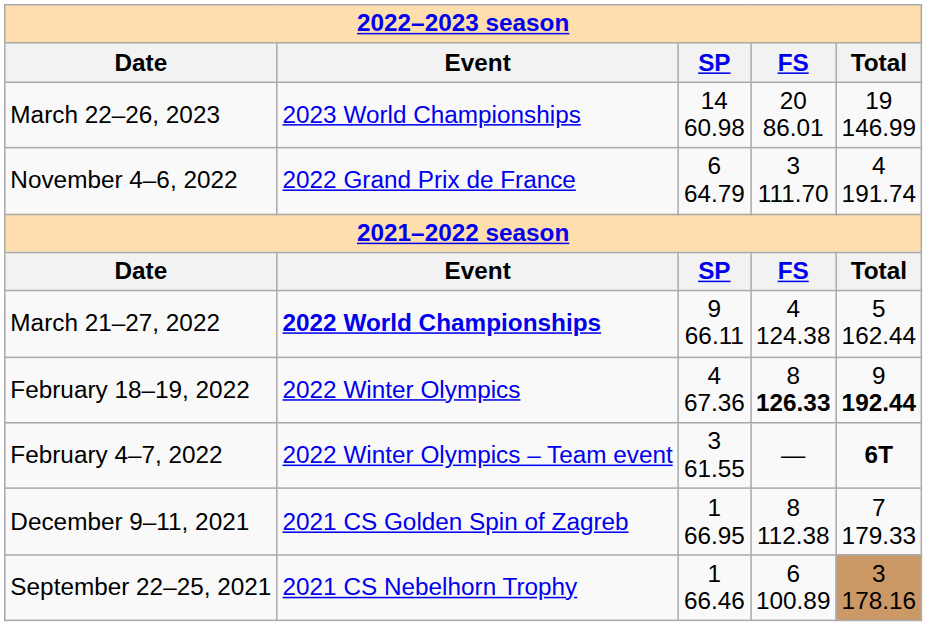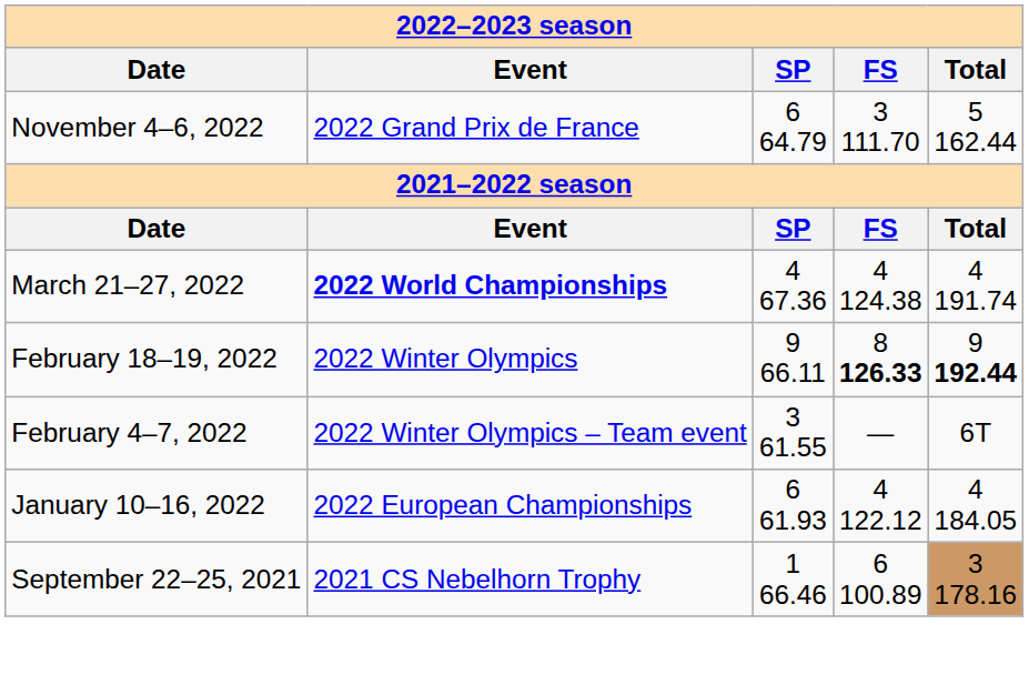- row: March 22–26, 2023 | 2023 World Championships | 14 60.98 | 20 86.01 | 19 146.99
November 4–6, 2022 | column 5: 4 191.74 -> 5 162.44
March 21–27, 2022 | column 3: 9 66.11 -> 4 67.36
March 21–27, 2022 | column 5: 5 162.44 -> 4 191.74
February 18–19, 2022 | column 3: 4 67.36 -> 9 66.11
February 4–7, 2022 | column 5: bold -> normal
+ row: January 10–16, 2022 | 2022 European Championships | 6 61.93 | 4 122.12 | 4 184.05
- row: December 9–11, 2021 | 2021 CS Golden Spin of Zagreb | 1 66.95 | 8 112.38 | 7 179.33
